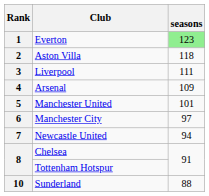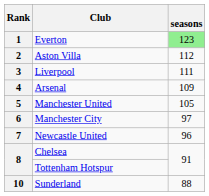2 | seasons: 118 -> 112
5 | seasons: 101 -> 105
7 | seasons: 94 -> 96
